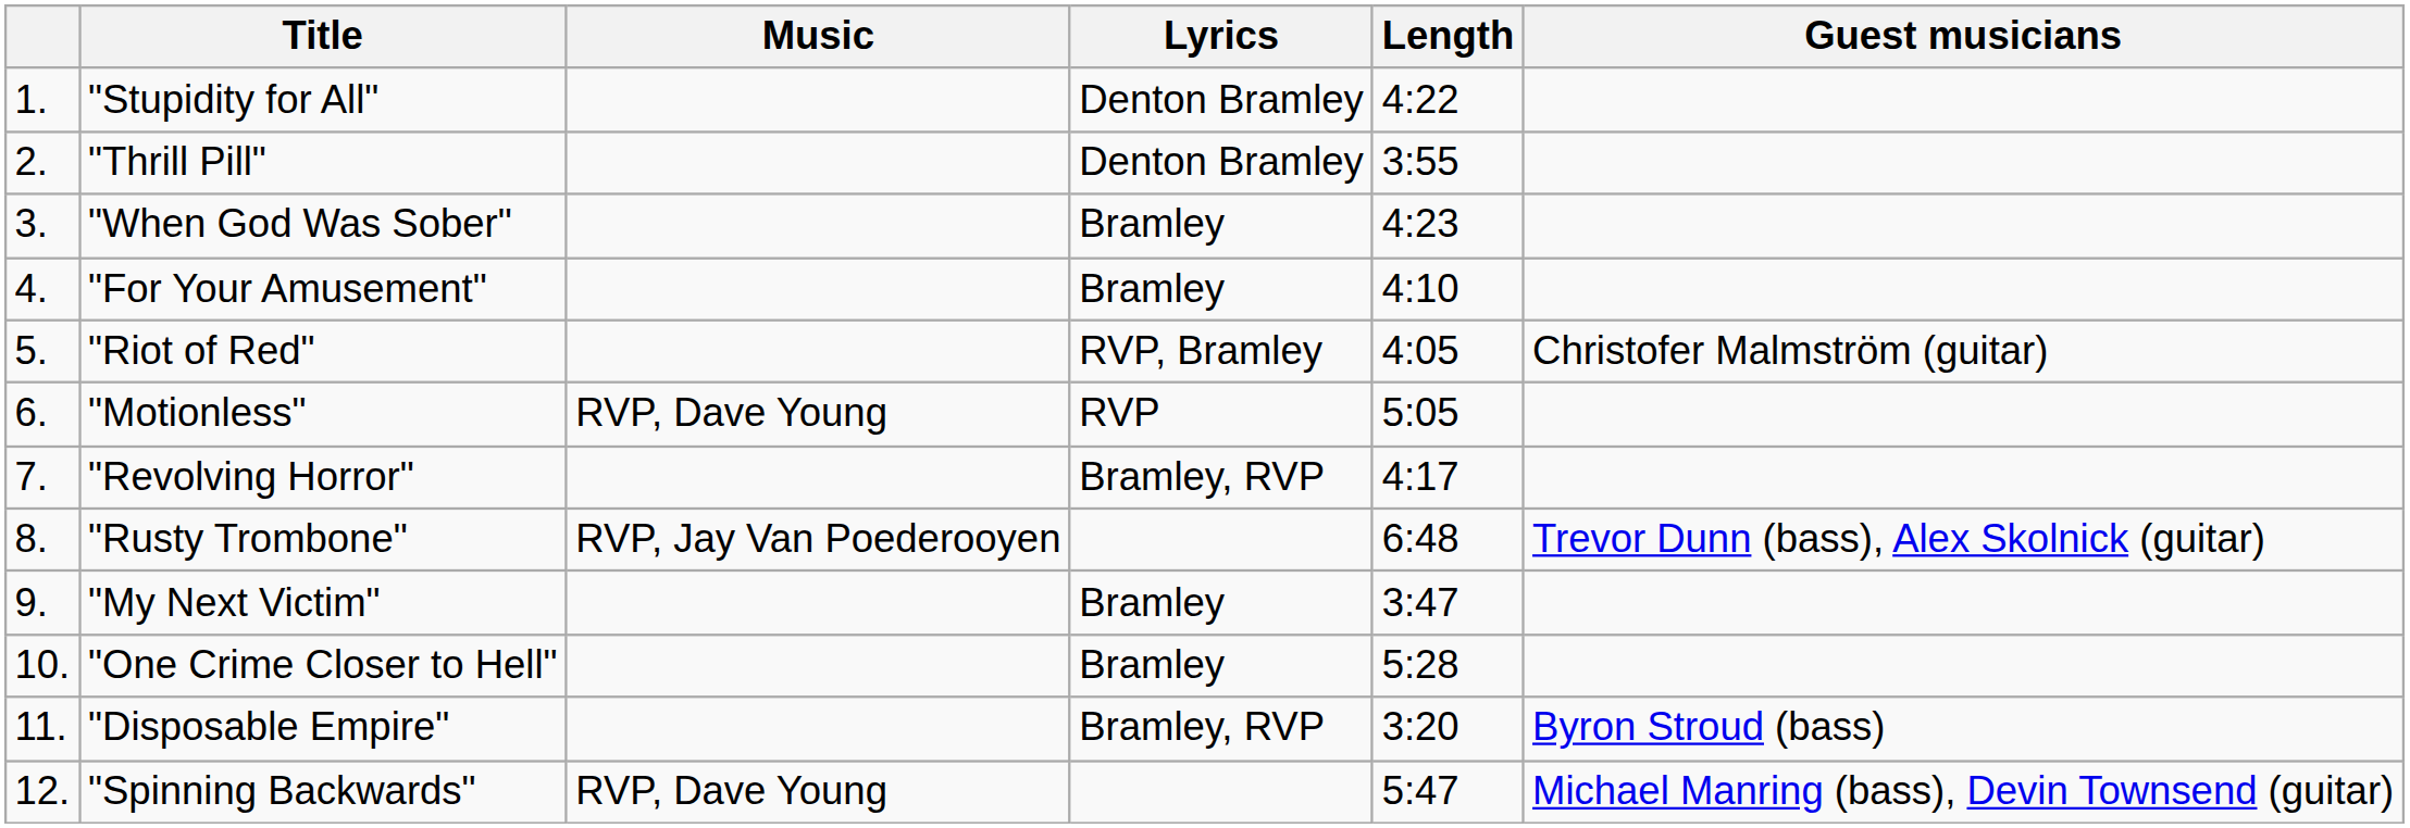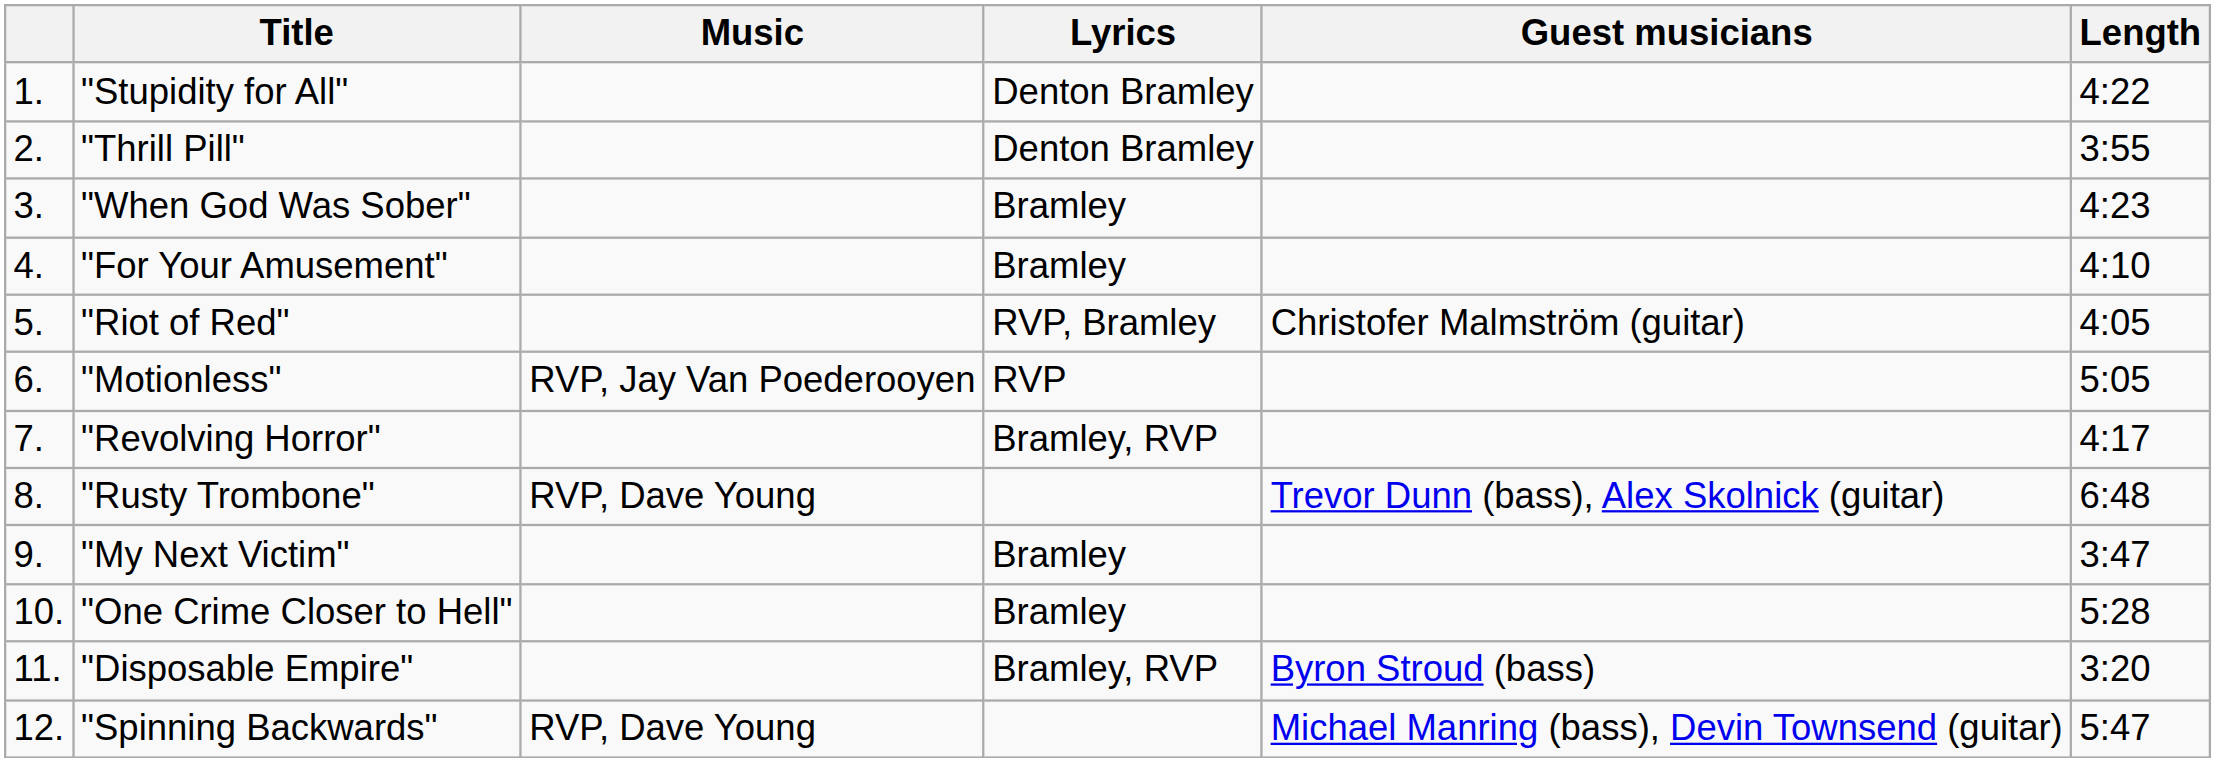columns swapped: Guest musicians <-> Length
"Motionless" | Music: RVP, Dave Young -> RVP, Jay Van Poederooyen
"Rusty Trombone" | Music: RVP, Jay Van Poederooyen -> RVP, Dave Young
